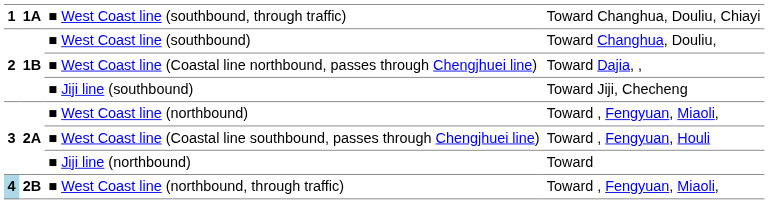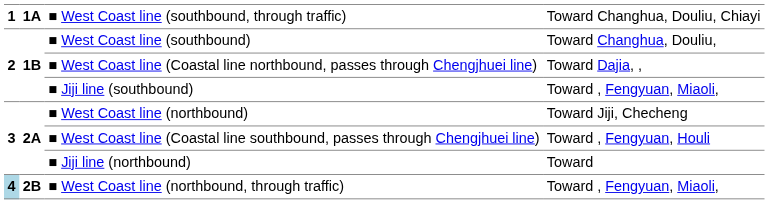■ Jiji line (southbound) | column 4: Toward Jiji, Checheng -> Toward , Fengyuan, Miaoli,
■ West Coast line (northbound) | column 4: Toward , Fengyuan, Miaoli, -> Toward Jiji, Checheng
